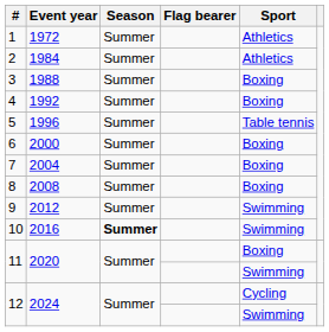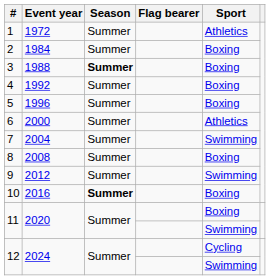2 | Sport: Athletics -> Boxing
3 | Season: normal -> bold
5 | Sport: Table tennis -> Boxing
6 | Sport: Boxing -> Athletics
7 | Sport: Boxing -> Swimming
10 | Sport: Swimming -> Boxing
